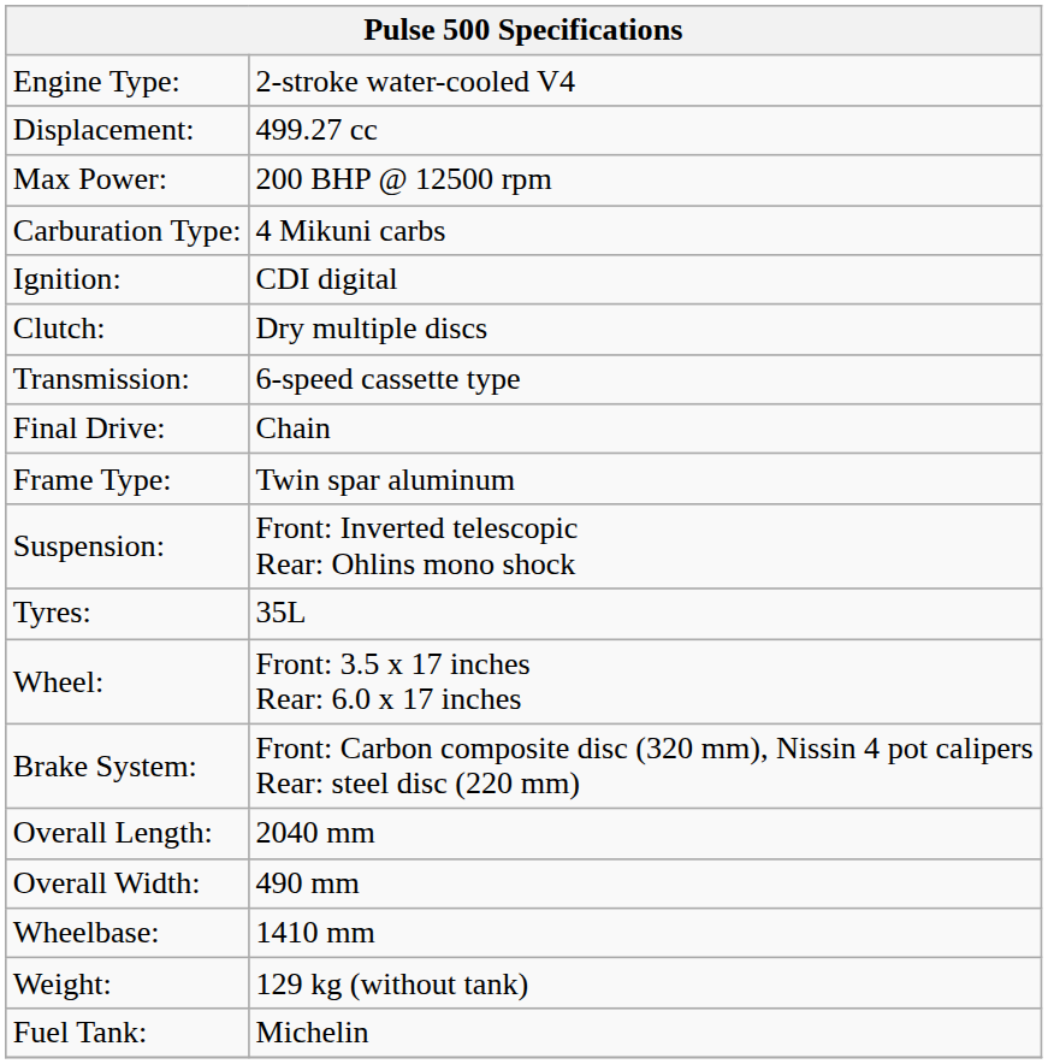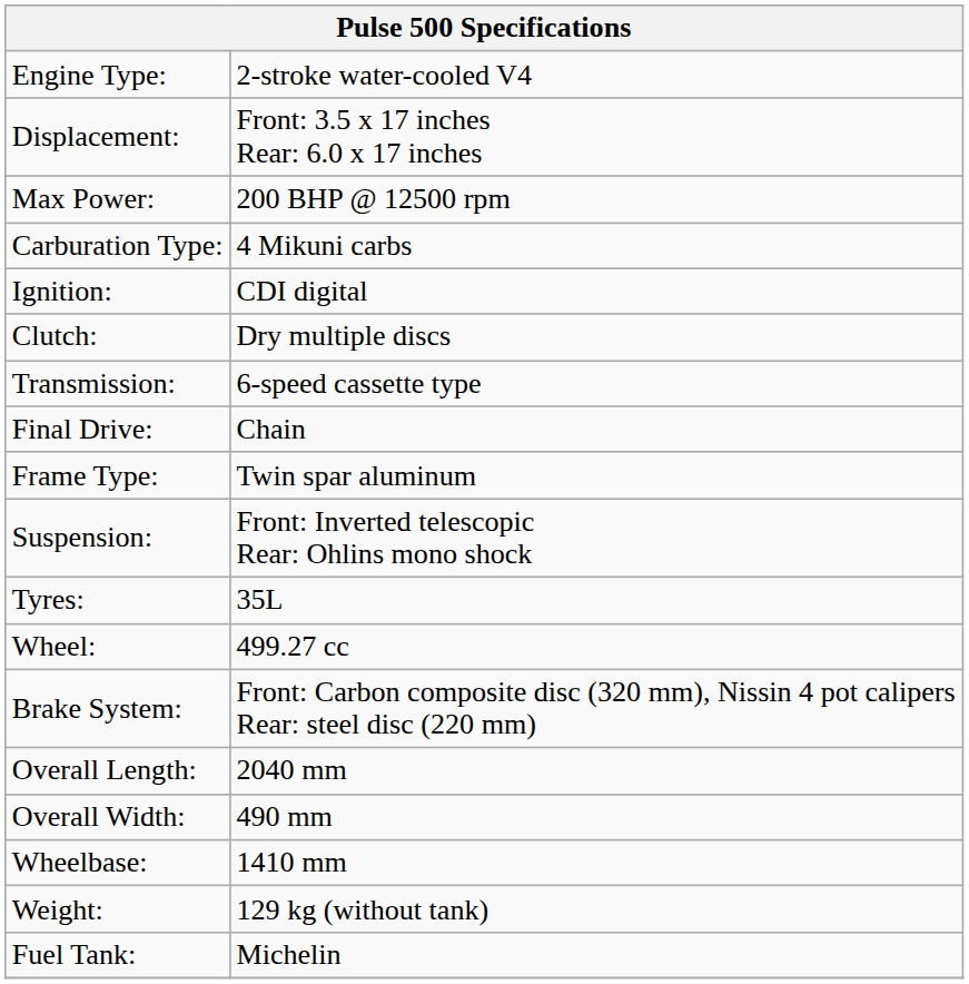Displacement: | column 2: 499.27 cc -> Front: 3.5 x 17 inches Rear: 6.0 x 17 inches
Wheel: | column 2: Front: 3.5 x 17 inches Rear: 6.0 x 17 inches -> 499.27 cc
